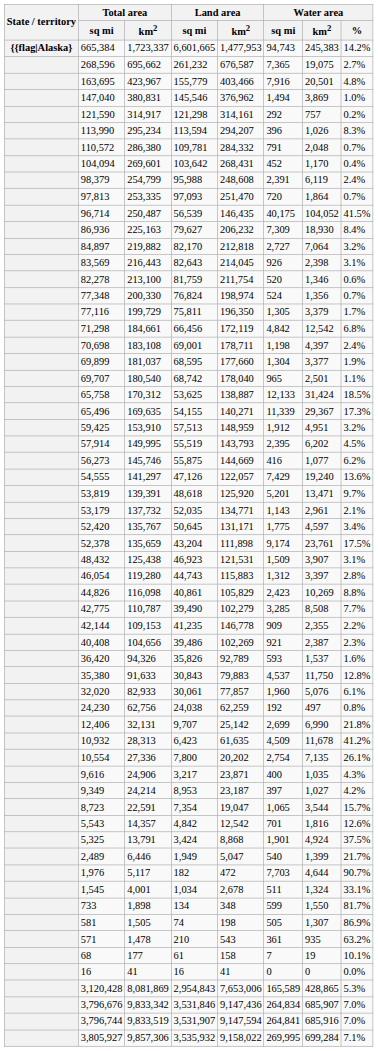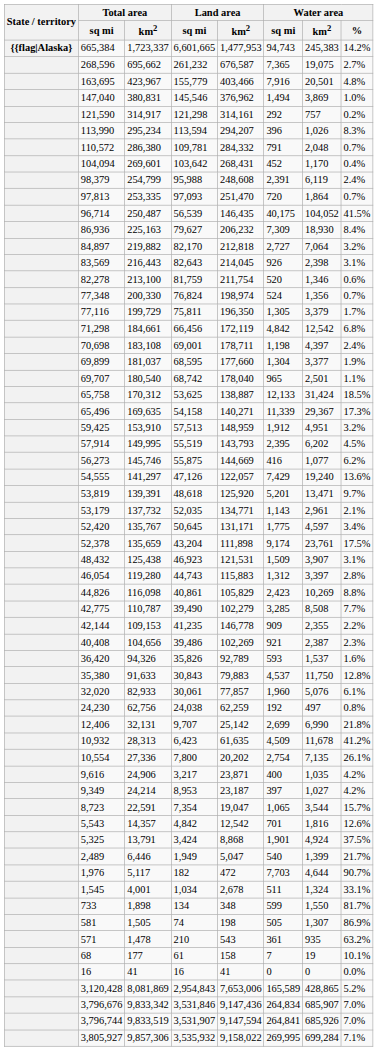65,496 | Land area / sq mi: 54,155 -> 54,158
9,616 | Water area / %: 4.3% -> 4.2%
3,120,428 | Water area / %: 5.3% -> 5.2%
3,796,744 | Water area / km2: 685,916 -> 685,926
